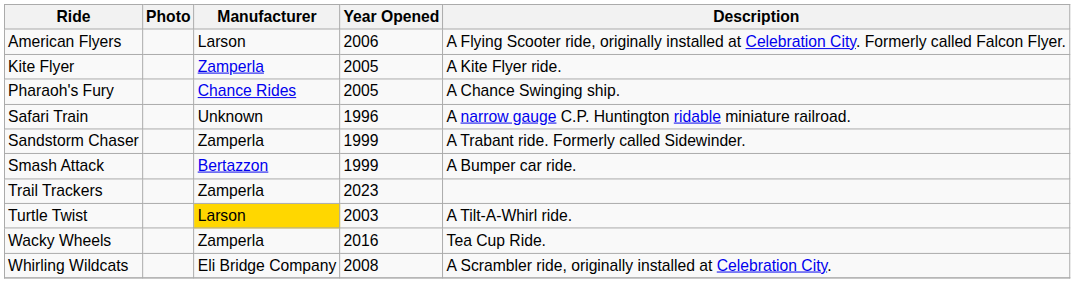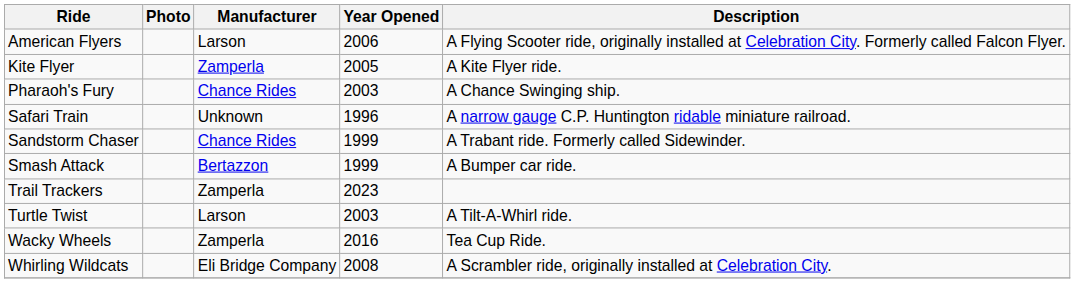Pharaoh's Fury | Year Opened: 2005 -> 2003
Sandstorm Chaser | Manufacturer: Zamperla -> Chance Rides
Turtle Twist | Manufacturer: gold background -> no background
